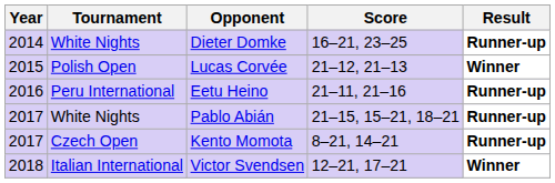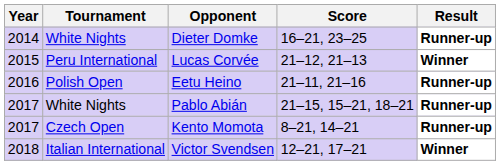Lucas Corvée | Tournament: Polish Open -> Peru International
Eetu Heino | Tournament: Peru International -> Polish Open
